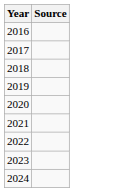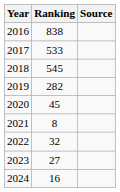+ column: Ranking | 838 | 533 | 545 | 282 | 45 | 8 | 32 | 27 | 16
